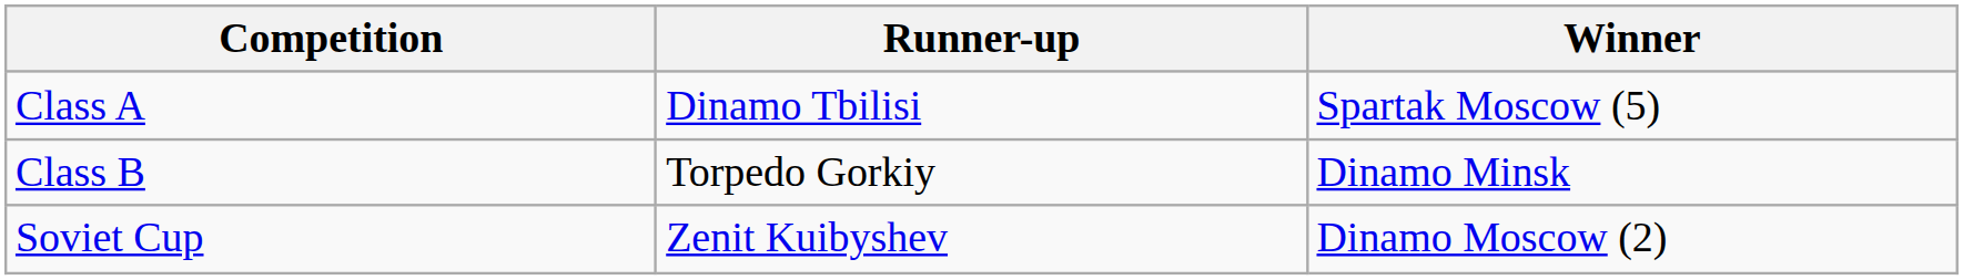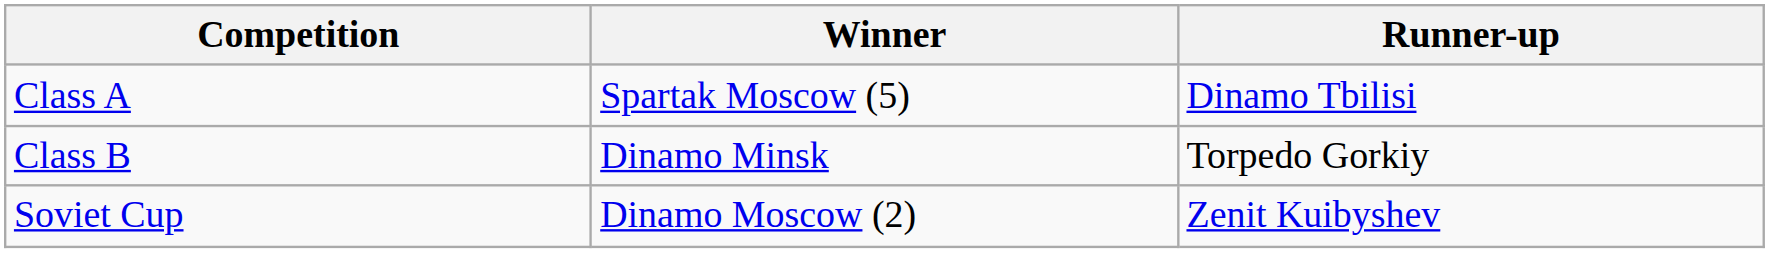columns swapped: Winner <-> Runner-up
